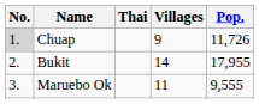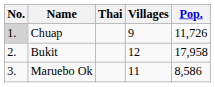Bukit | Villages: 14 -> 12
Bukit | Pop.: 17,955 -> 17,958
Maruebo Ok | Pop.: 9,555 -> 8,586
